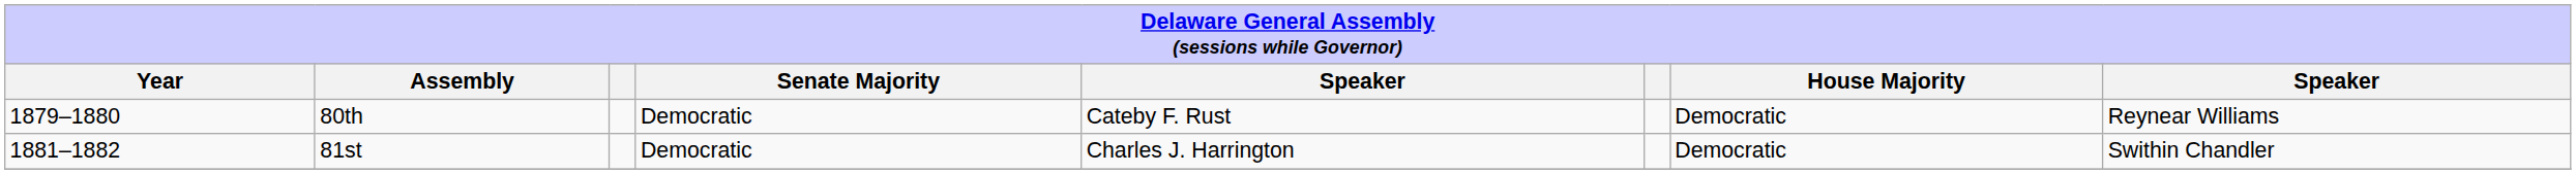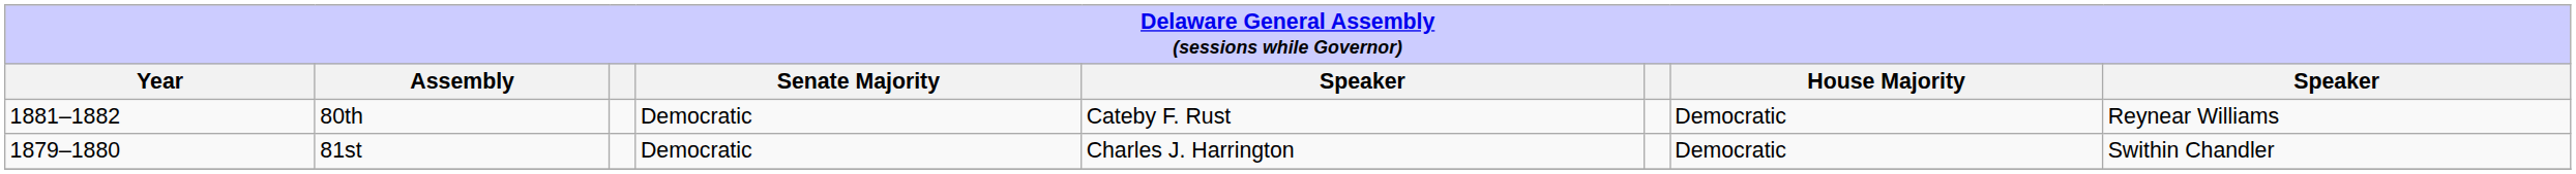80th | Year: 1879–1880 -> 1881–1882
81st | Year: 1881–1882 -> 1879–1880
